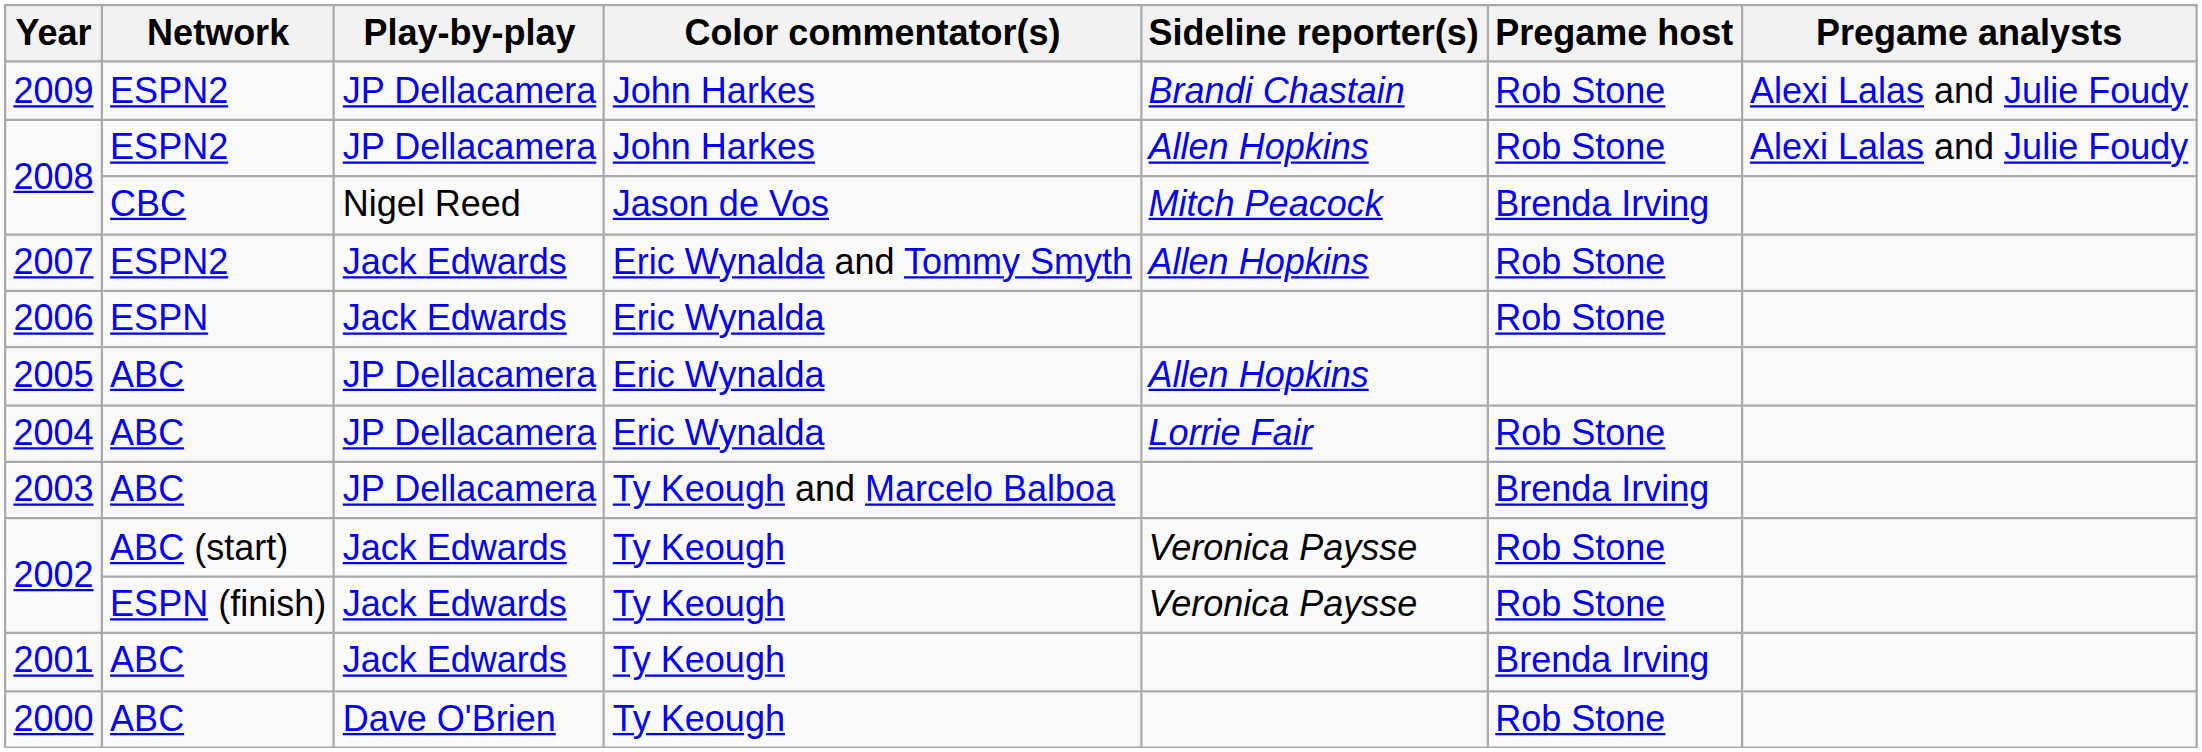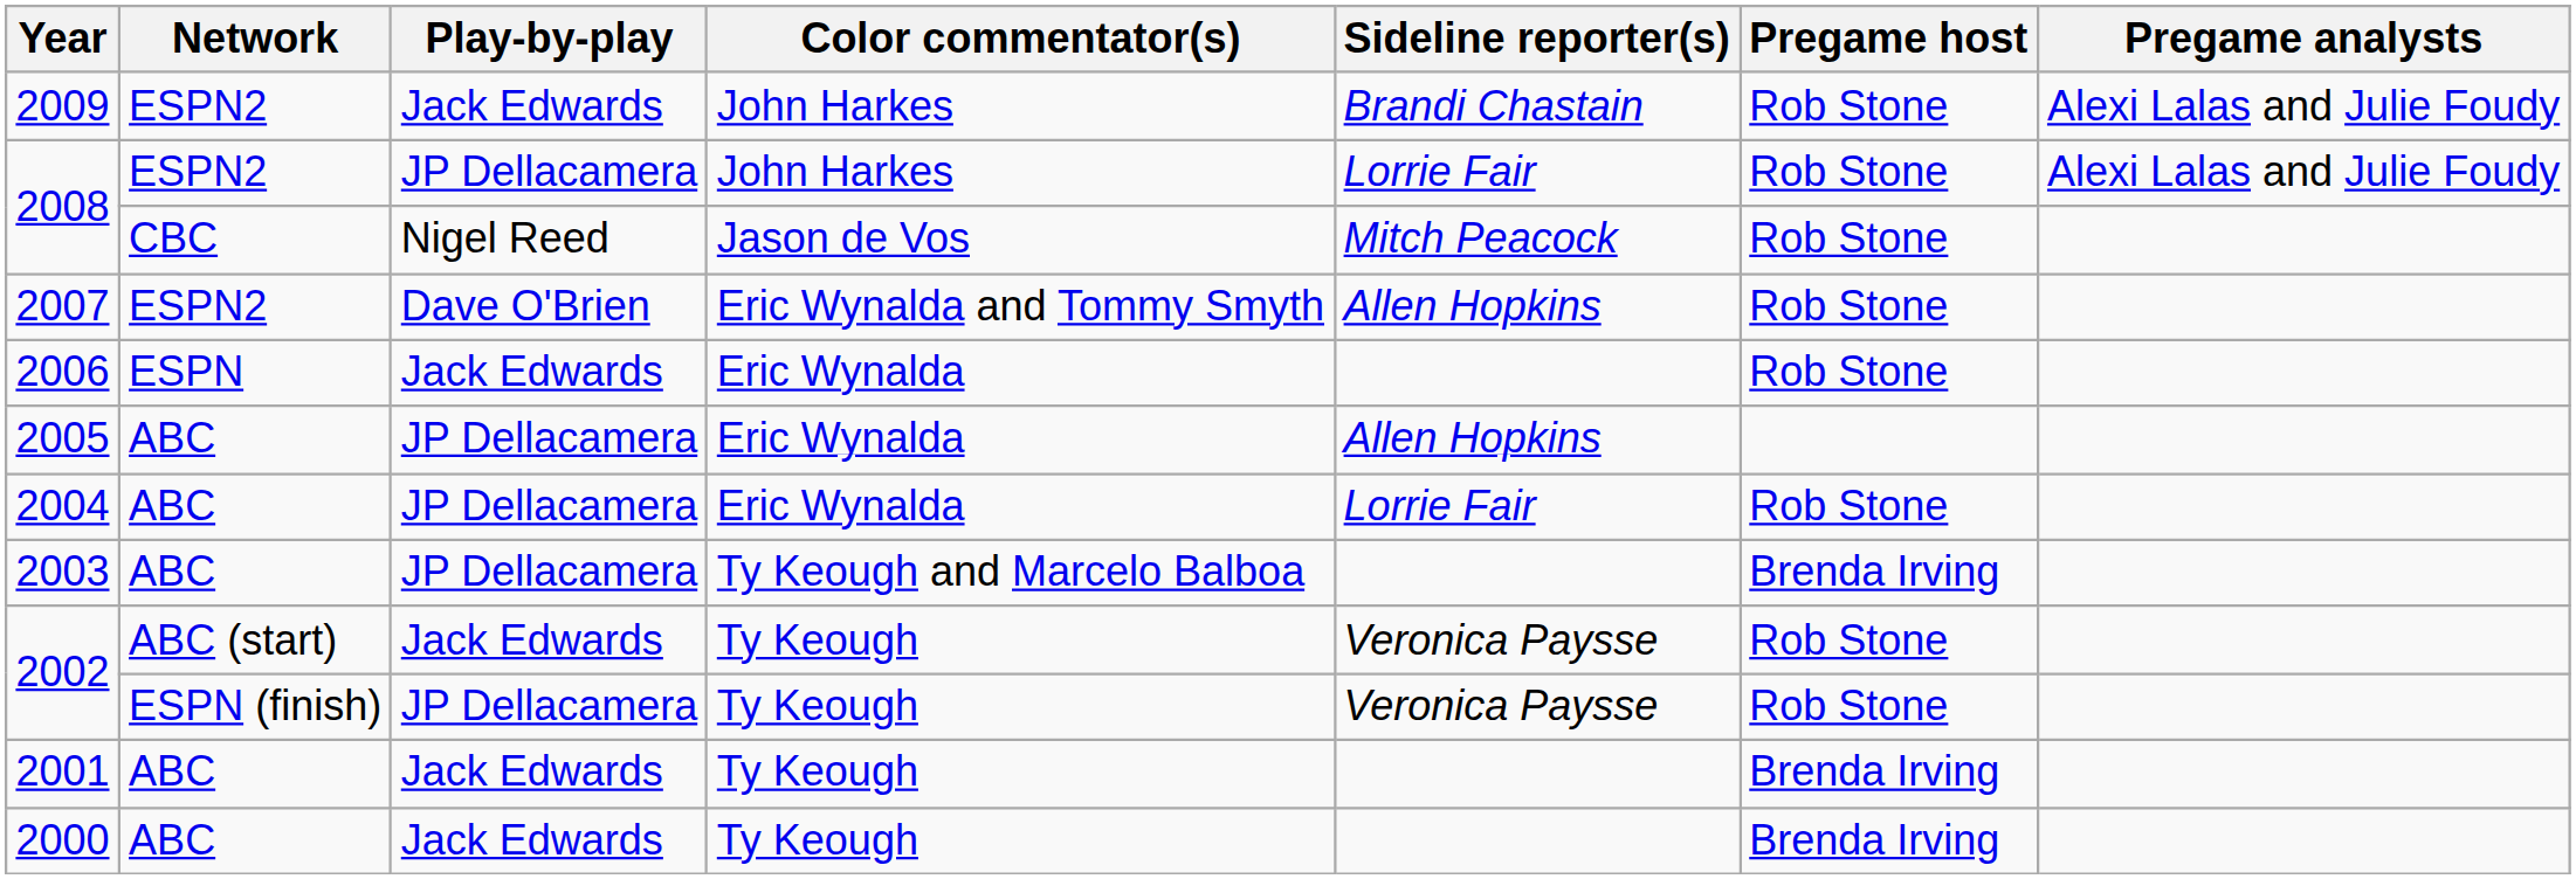2009 | Play-by-play: JP Dellacamera -> Jack Edwards
2008 / ESPN2 | Sideline reporter(s): Allen Hopkins -> Lorrie Fair
2008 / CBC | Pregame host: Brenda Irving -> Rob Stone
2007 | Play-by-play: Jack Edwards -> Dave O'Brien
2002 / ESPN (finish) | Play-by-play: Jack Edwards -> JP Dellacamera
2000 | Play-by-play: Dave O'Brien -> Jack Edwards
2000 | Pregame host: Rob Stone -> Brenda Irving
